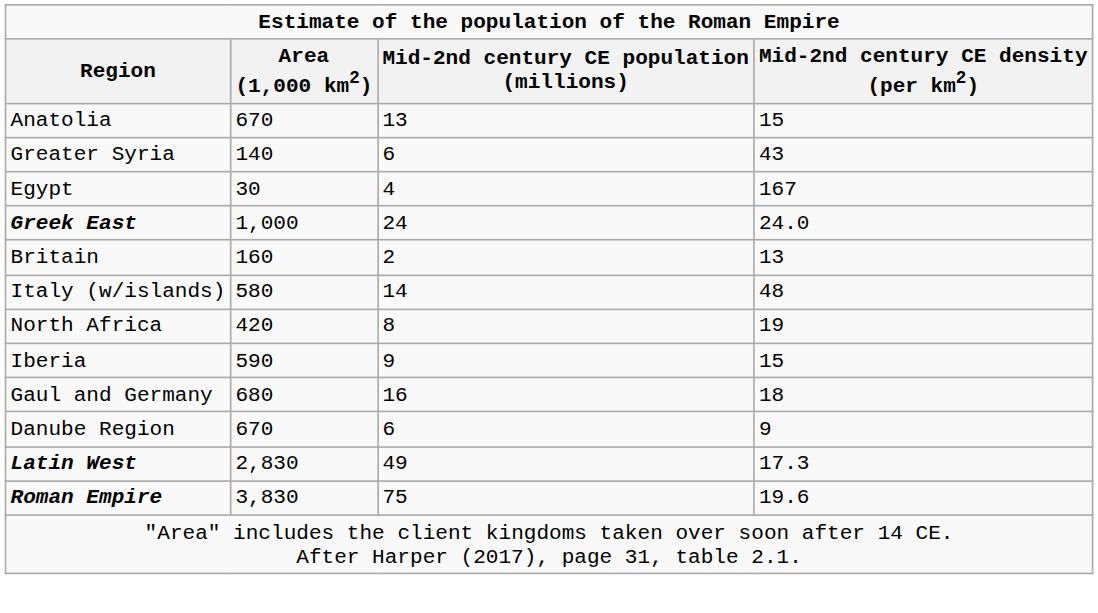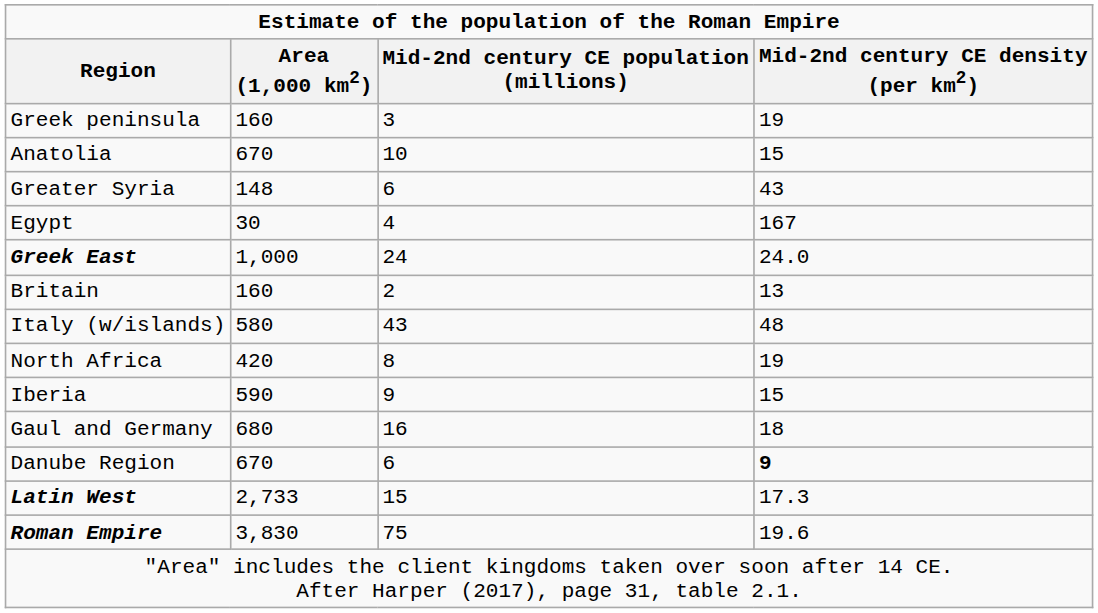+ row: Greek peninsula | 160 | 3 | 19
Anatolia | Mid-2nd century CE population (millions): 13 -> 10
Greater Syria | Area (1,000 km2): 140 -> 148
Italy (w/islands) | Mid-2nd century CE population (millions): 14 -> 43
Danube Region | Mid-2nd century CE density (per km2): normal -> bold
Latin West | Area (1,000 km2): 2,830 -> 2,733
Latin West | Mid-2nd century CE population (millions): 49 -> 15
